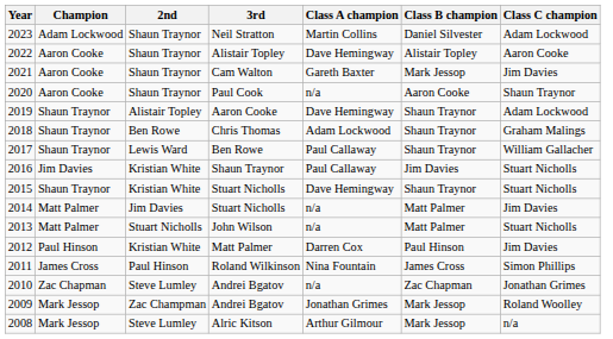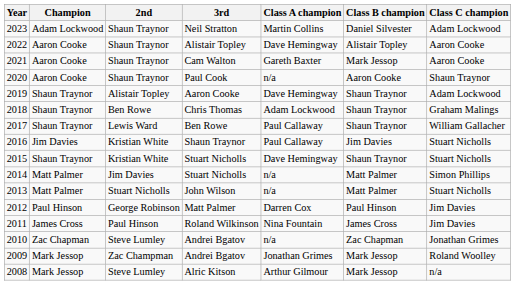2021 | Class C champion: Jim Davies -> Aaron Cooke
2014 | Class C champion: Jim Davies -> Simon Phillips
2012 | 2nd: Kristian White -> George Robinson
2011 | Class C champion: Simon Phillips -> Jim Davies
